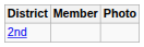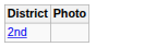- column: Member
